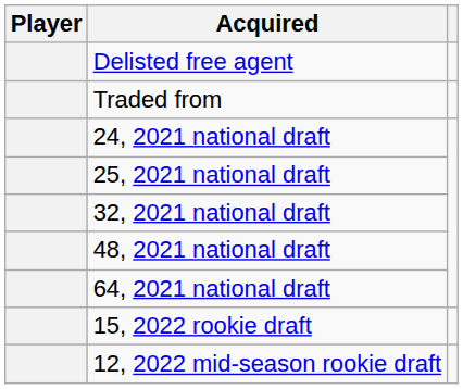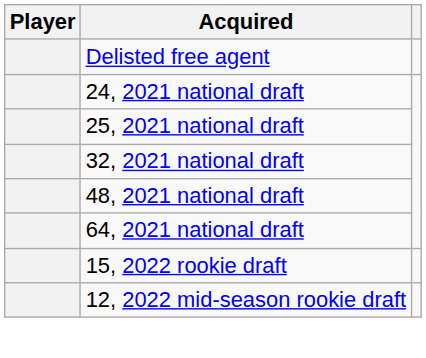- row: Traded from
